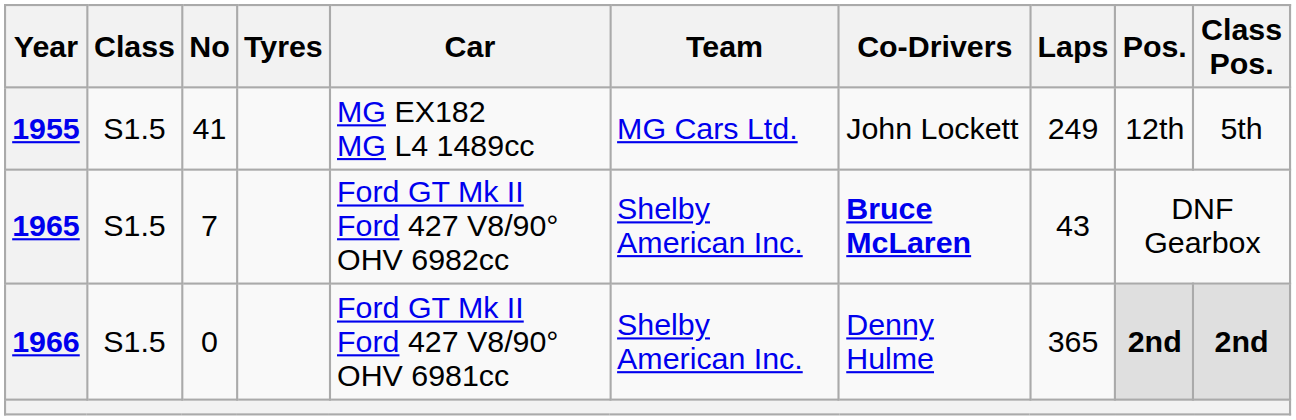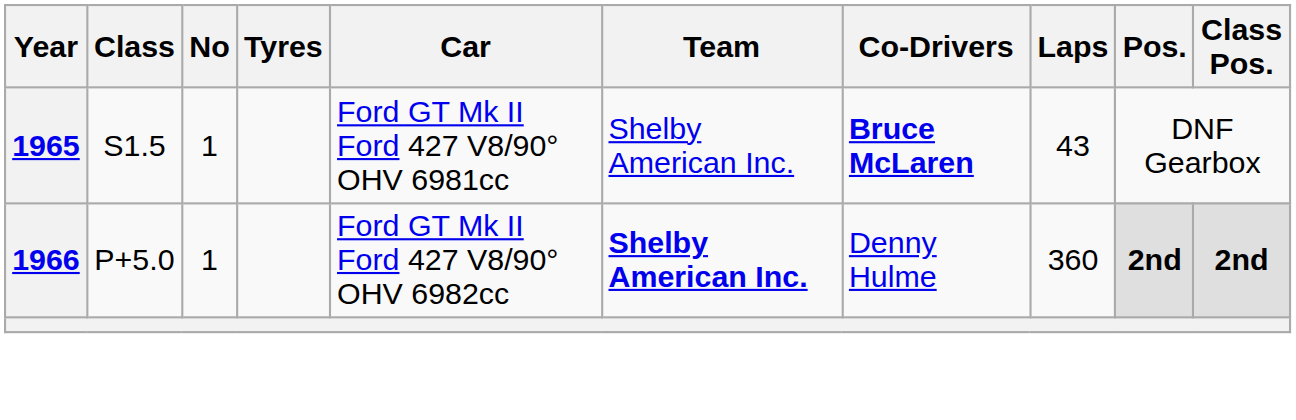- row: 1955 | S1.5 | 41 | MG EX182 MG L4 1489cc | MG Cars Ltd. | John Lockett | 249 | 12th | 5th
1965 | No: 7 -> 1
1965 | Car: Ford GT Mk II Ford 427 V8/90° OHV 6982cc -> Ford GT Mk II Ford 427 V8/90° OHV 6981cc
1966 | Class: S1.5 -> P+5.0
1966 | No: 0 -> 1
1966 | Car: Ford GT Mk II Ford 427 V8/90° OHV 6981cc -> Ford GT Mk II Ford 427 V8/90° OHV 6982cc
1966 | Team: normal -> bold
1966 | Laps: 365 -> 360
